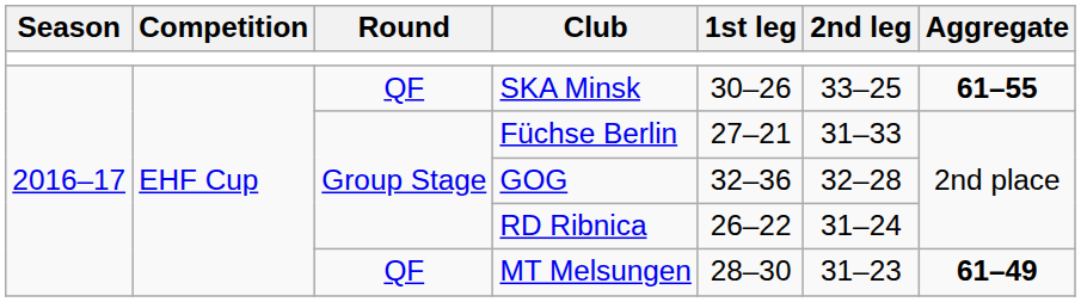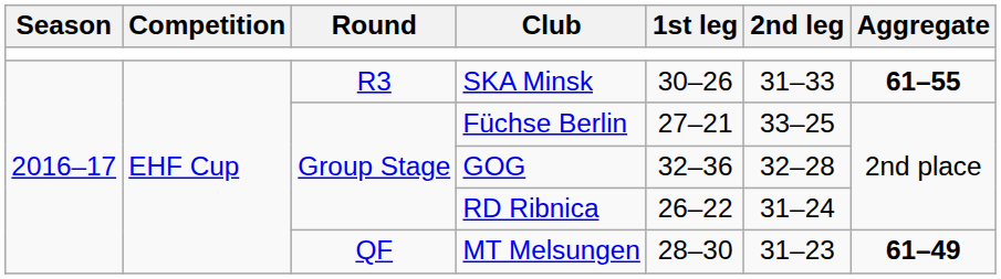SKA Minsk | Round: QF -> R3
SKA Minsk | 2nd leg: 33–25 -> 31–33
Füchse Berlin | 2nd leg: 31–33 -> 33–25
